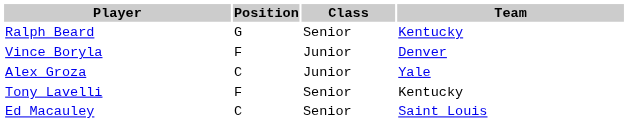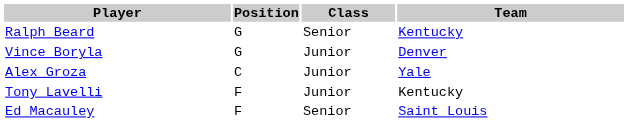Vince Boryla | Position: F -> G
Tony Lavelli | Class: Senior -> Junior
Ed Macauley | Position: C -> F
